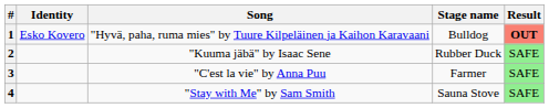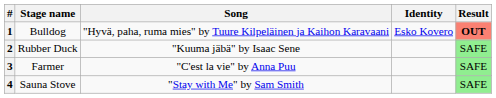columns swapped: Stage name <-> Identity
